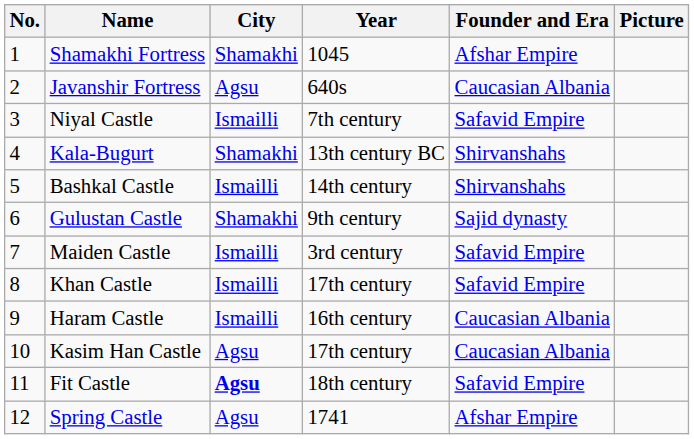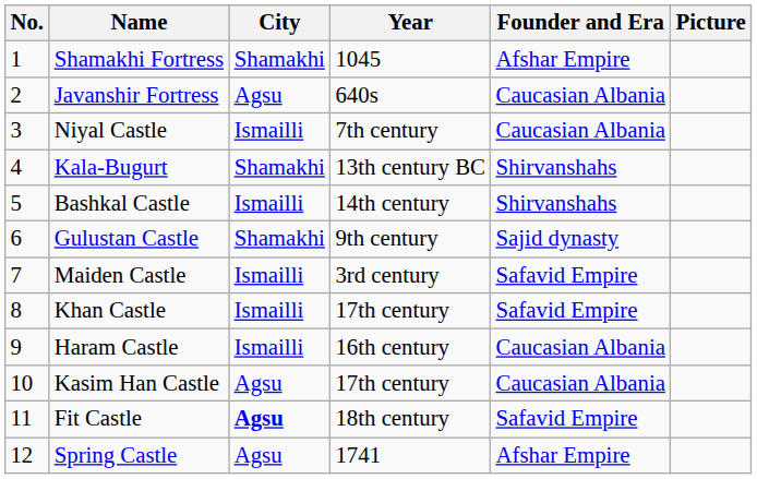Niyal Castle | Founder and Era: Safavid Empire -> Caucasian Albania
